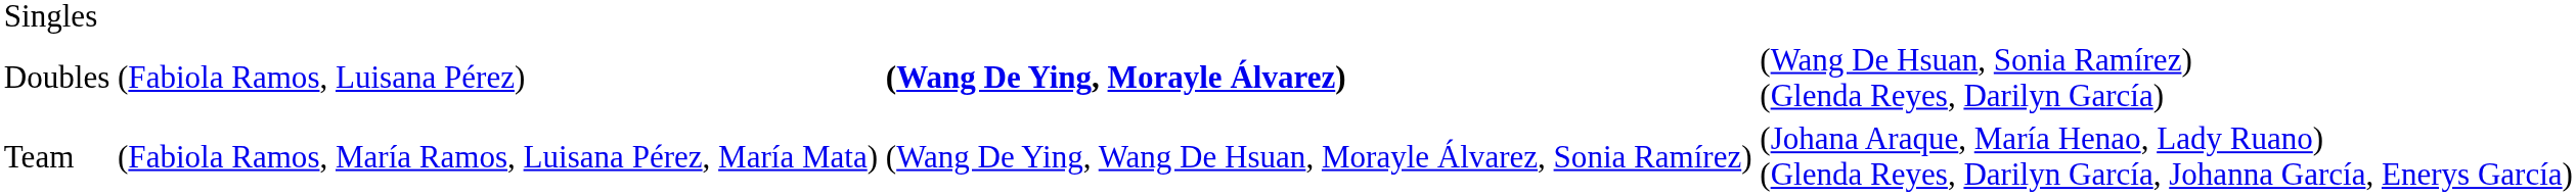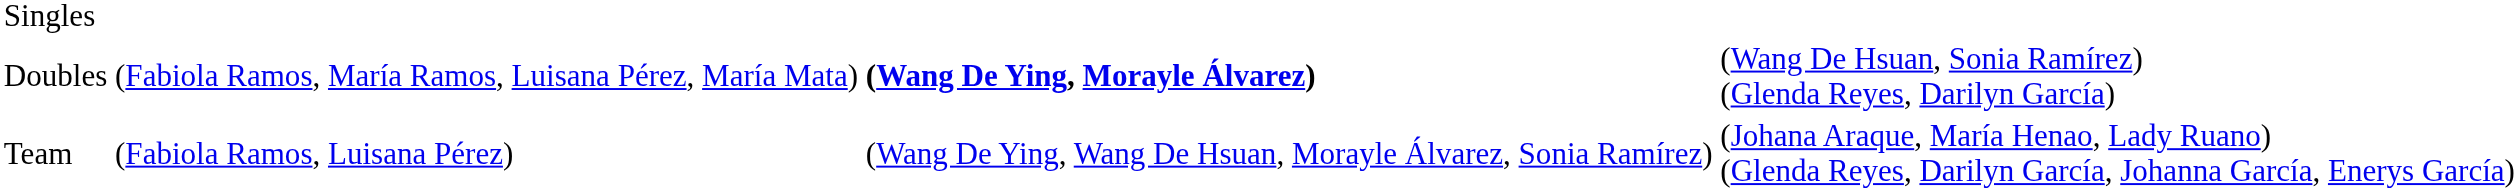Doubles | column 2: (Fabiola Ramos, Luisana Pérez) -> (Fabiola Ramos, María Ramos, Luisana Pérez, María Mata)
Team | column 2: (Fabiola Ramos, María Ramos, Luisana Pérez, María Mata) -> (Fabiola Ramos, Luisana Pérez)
